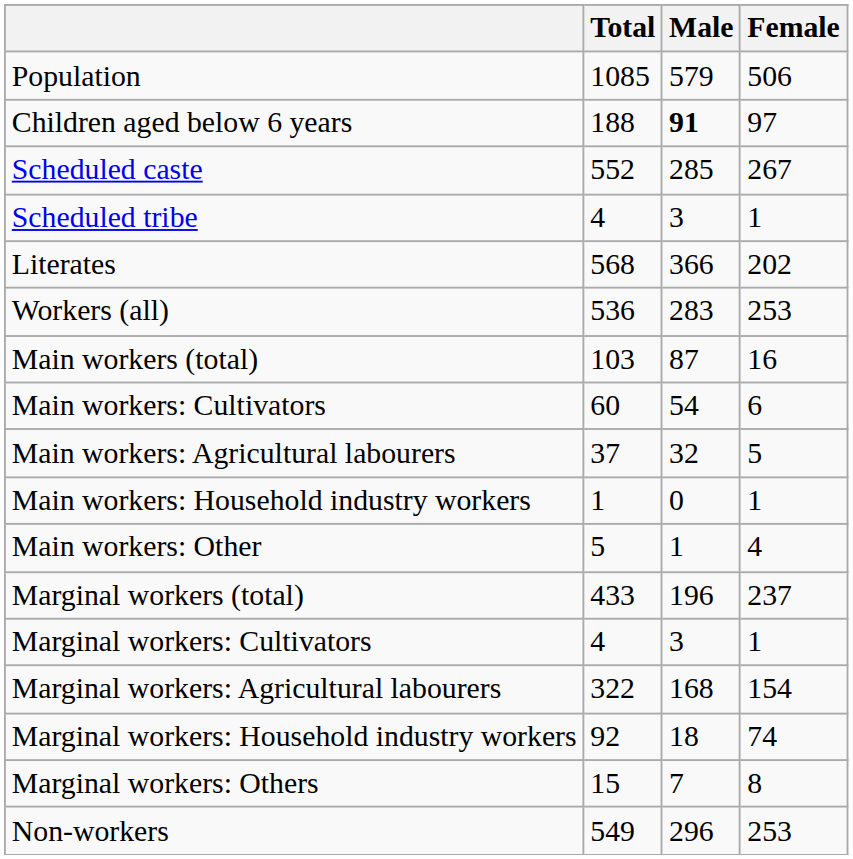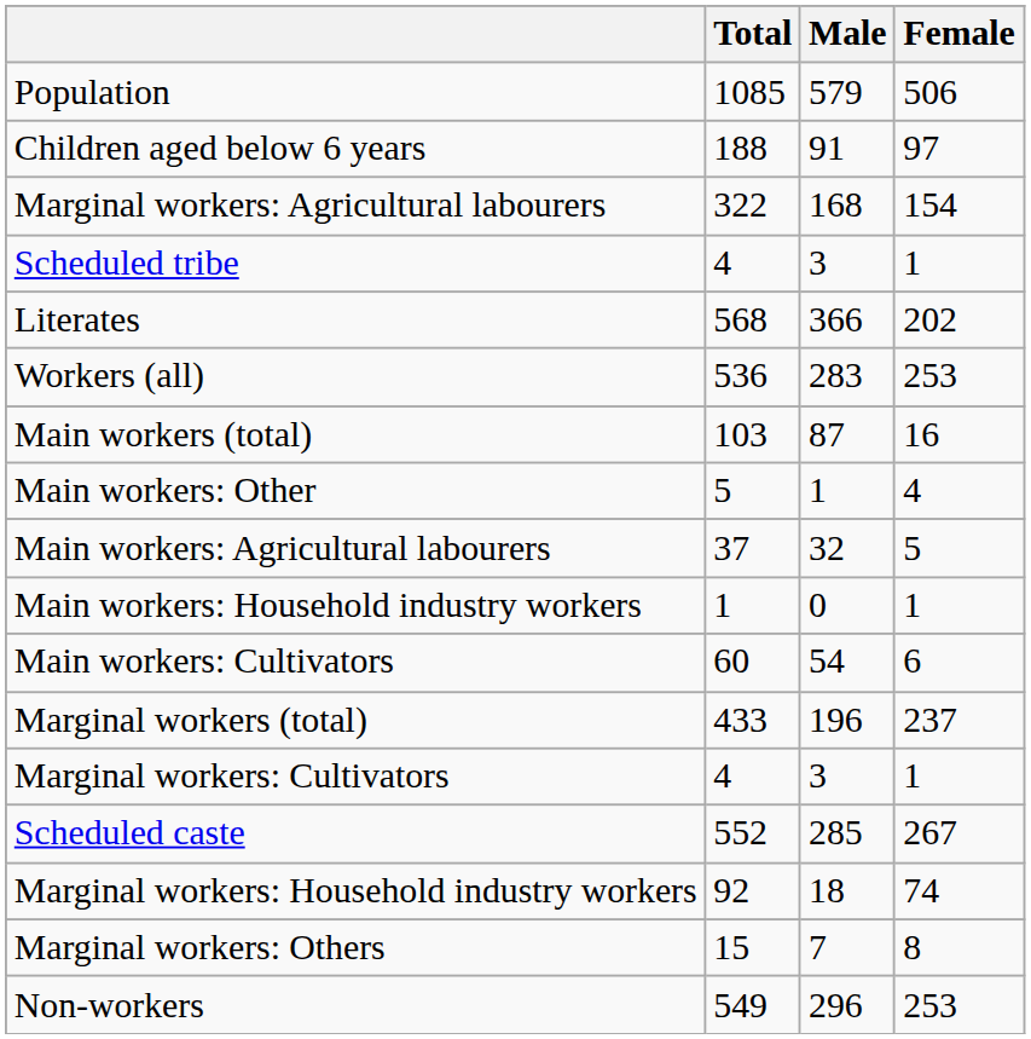Children aged below 6 years | Male: bold -> normal
rows swapped: Scheduled caste <-> Marginal workers: Agricultural labourers
rows swapped: Main workers: Cultivators <-> Main workers: Other
